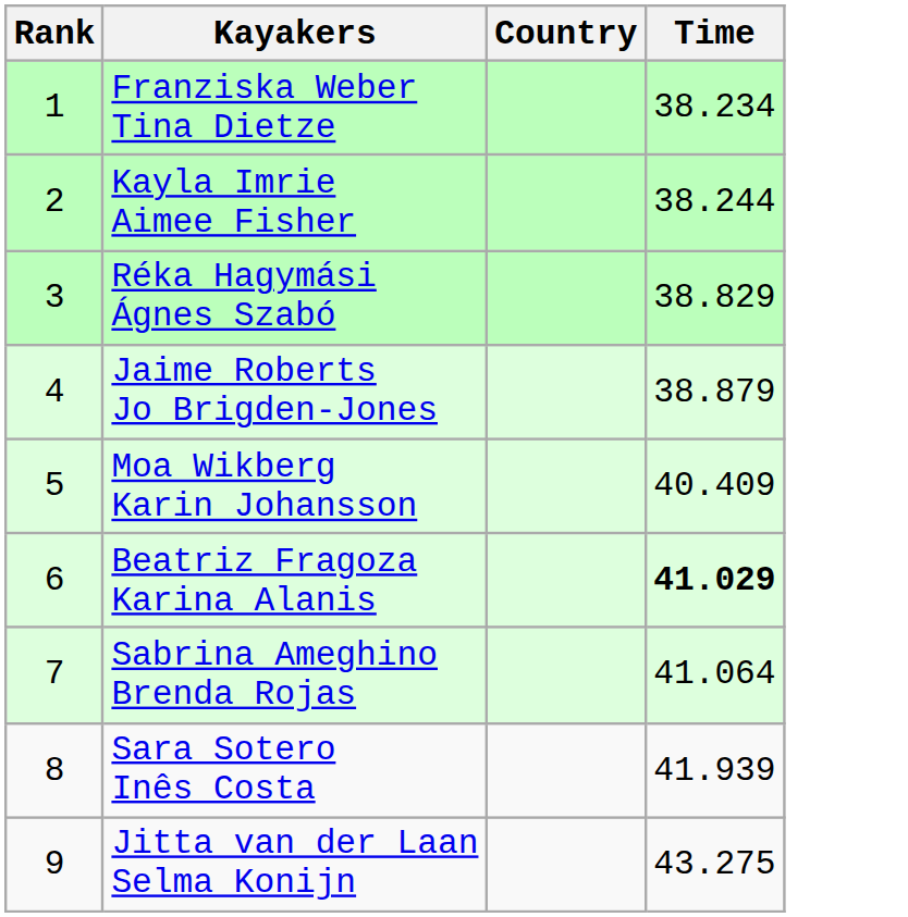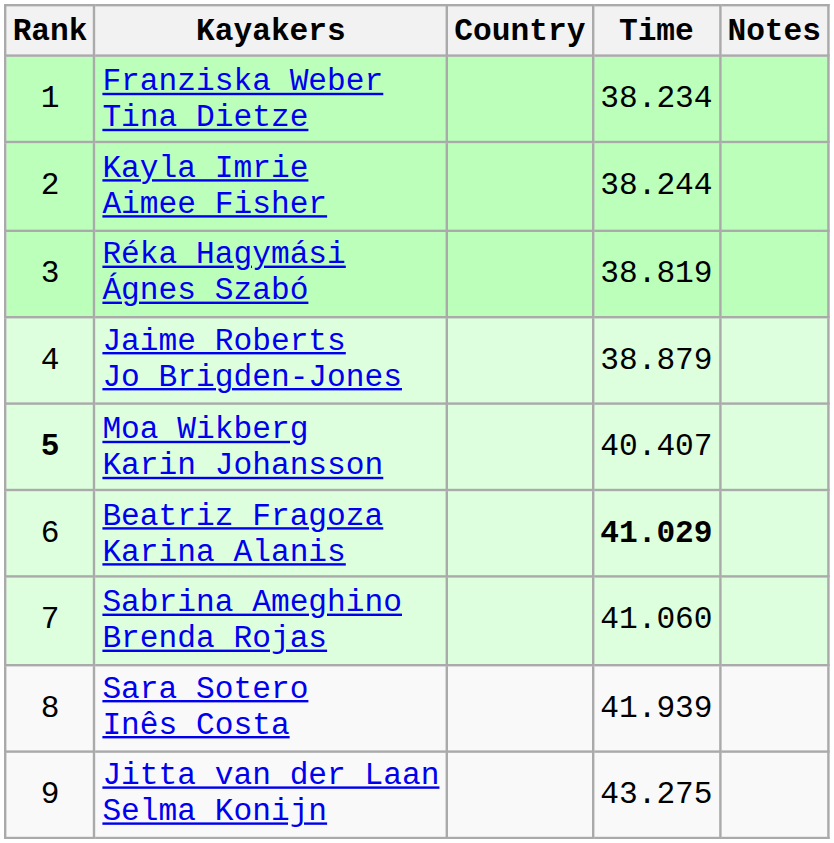+ column: Notes
Réka Hagymási Ágnes Szabó | Time: 38.829 -> 38.819
Moa Wikberg Karin Johansson | Rank: normal -> bold
Moa Wikberg Karin Johansson | Time: 40.409 -> 40.407
Sabrina Ameghino Brenda Rojas | Time: 41.064 -> 41.060
